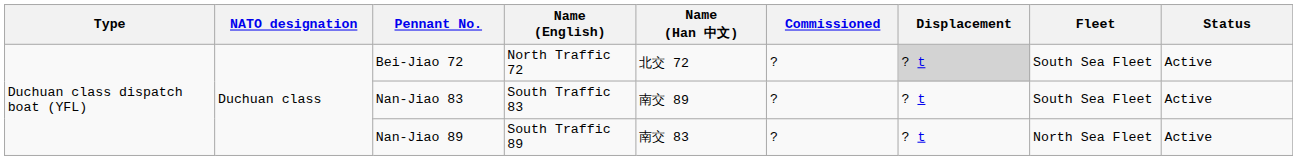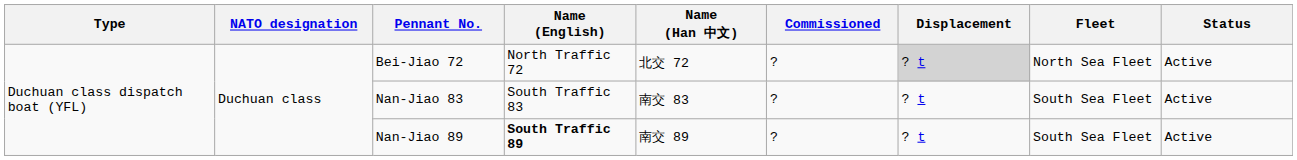Bei-Jiao 72 | Fleet: South Sea Fleet -> North Sea Fleet
Nan-Jiao 83 | Name (Han 中文): 南交 89 -> 南交 83
Nan-Jiao 89 | Name (English): normal -> bold
Nan-Jiao 89 | Name (Han 中文): 南交 83 -> 南交 89
Nan-Jiao 89 | Fleet: North Sea Fleet -> South Sea Fleet
